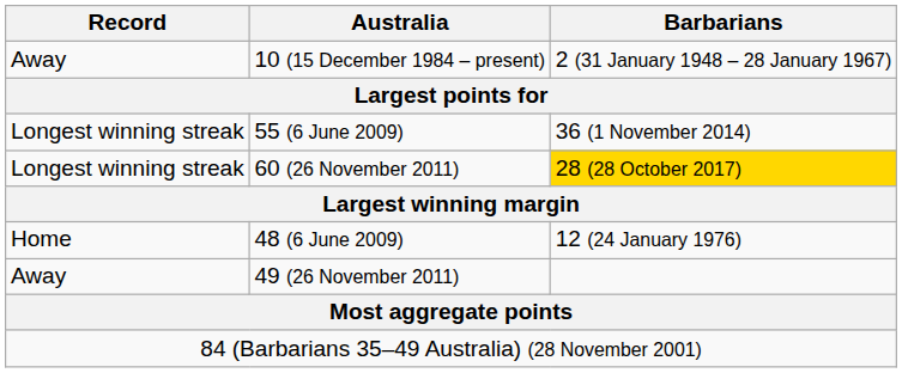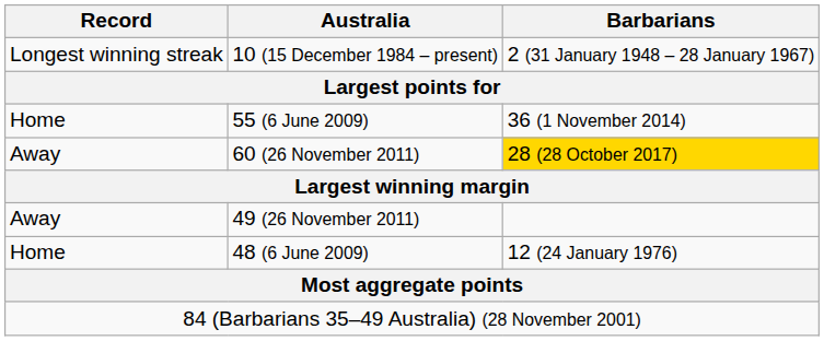10 (15 December 1984 – present) | Record: Away -> Longest winning streak
55 (6 June 2009) | Record: Longest winning streak -> Home
60 (26 November 2011) | Record: Longest winning streak -> Away
rows swapped: 48 (6 June 2009) <-> 49 (26 November 2011)
